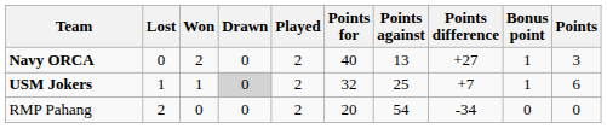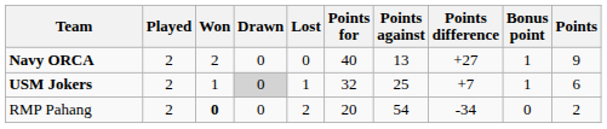columns swapped: Played <-> Lost
Navy ORCA | Points: 3 -> 9
RMP Pahang | Won: normal -> bold
RMP Pahang | Points: 0 -> 2
